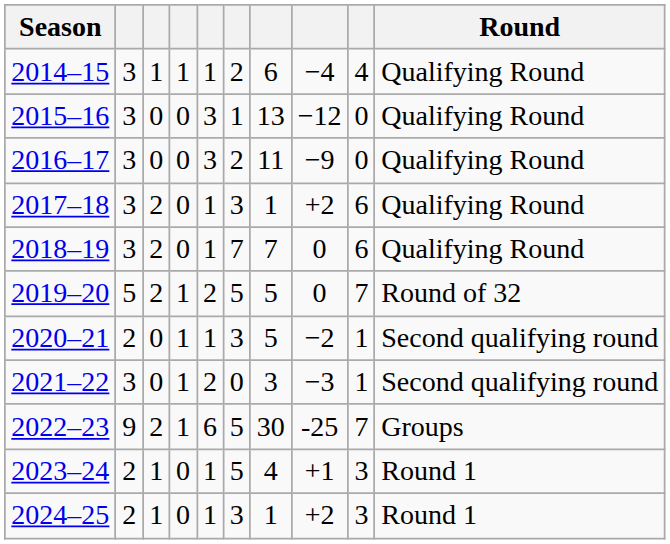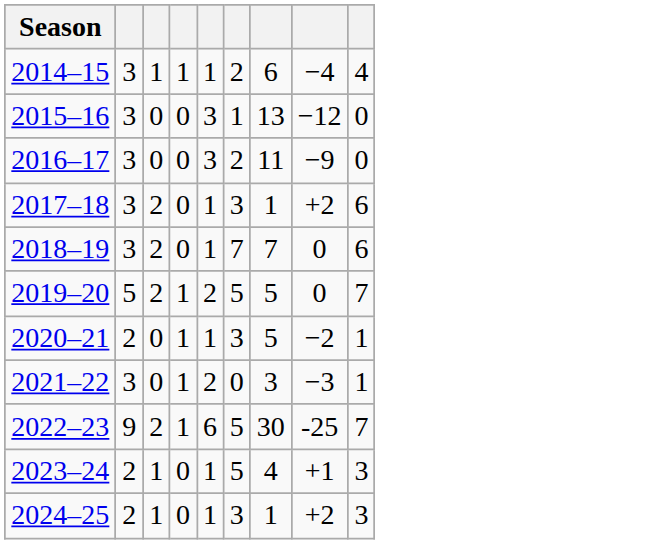- column: Round | Qualifying Round | Qualifying Round | Qualifying Round | Qualifying Round | Qualifying Round | Round of 32 | Second qualifying round | Second qualifying round | Groups | Round 1 | Round 1
